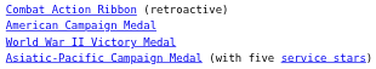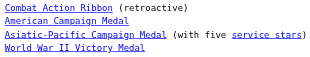rows swapped: Asiatic-Pacific Campaign Medal (with five service stars) <-> World War II Victory Medal
